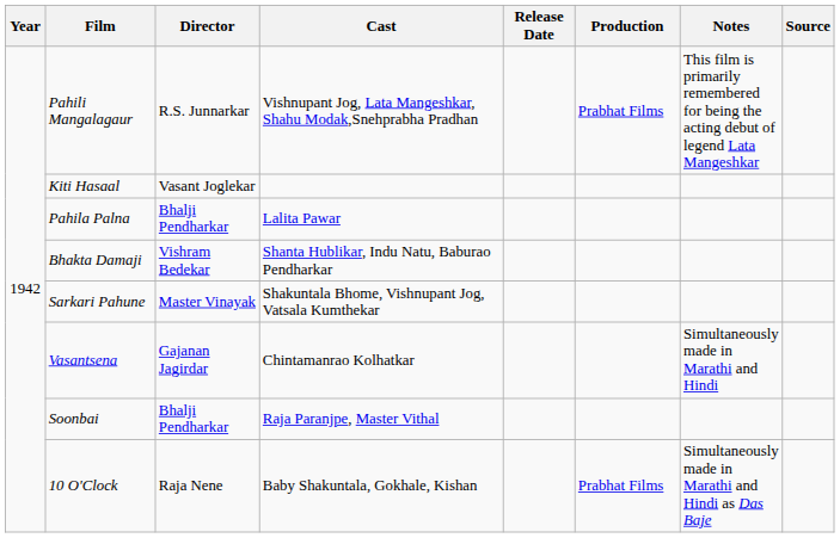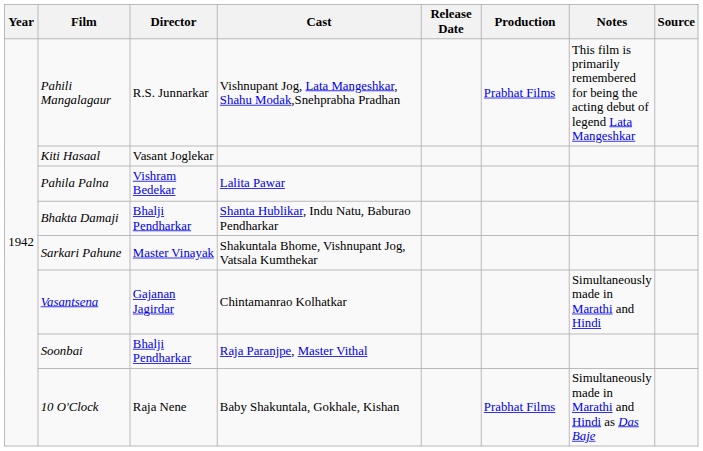Pahila Palna | Director: Bhalji Pendharkar -> Vishram Bedekar
Bhakta Damaji | Director: Vishram Bedekar -> Bhalji Pendharkar
